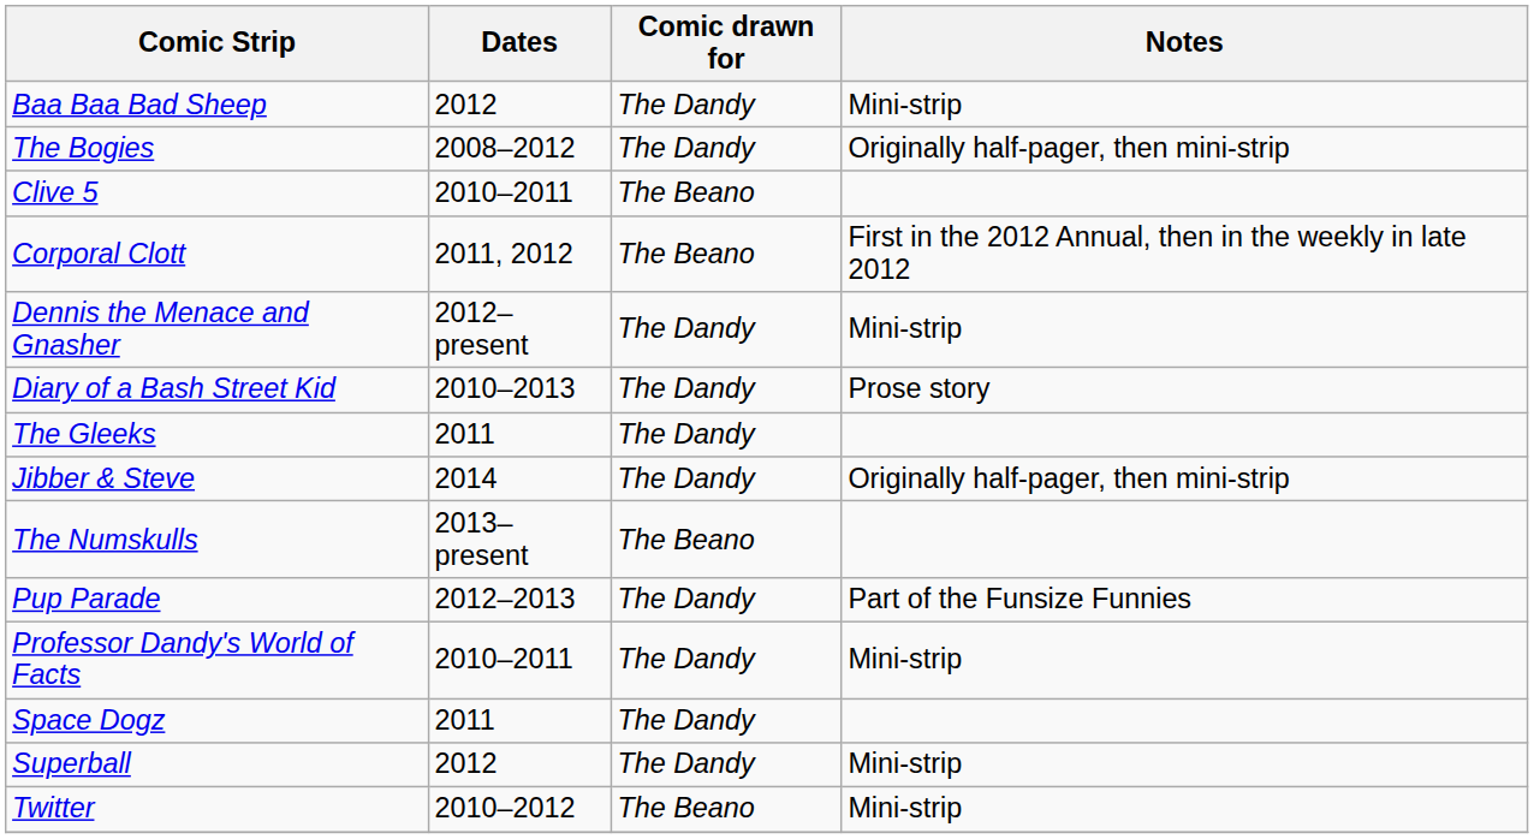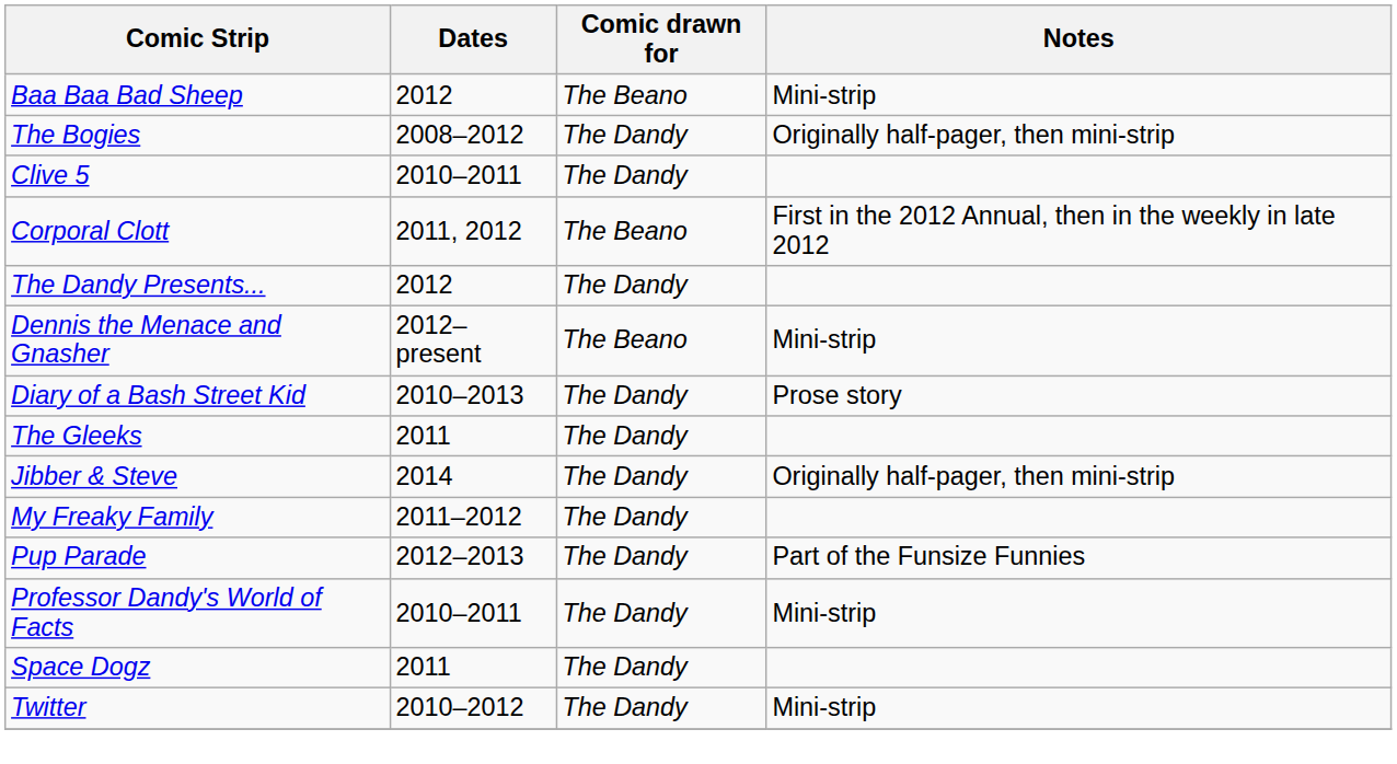Baa Baa Bad Sheep | Comic drawn for: The Dandy -> The Beano
Clive 5 | Comic drawn for: The Beano -> The Dandy
+ row: The Dandy Presents... | 2012 | The Dandy
Dennis the Menace and Gnasher | Comic drawn for: The Dandy -> The Beano
+ row: My Freaky Family | 2011–2012 | The Dandy
- row: The Numskulls | 2013–present | The Beano
- row: Superball | 2012 | The Dandy | Mini-strip
Twitter | Comic drawn for: The Beano -> The Dandy
